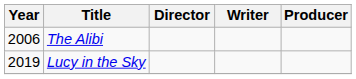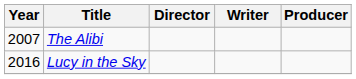The Alibi | Year: 2006 -> 2007
Lucy in the Sky | Year: 2019 -> 2016
